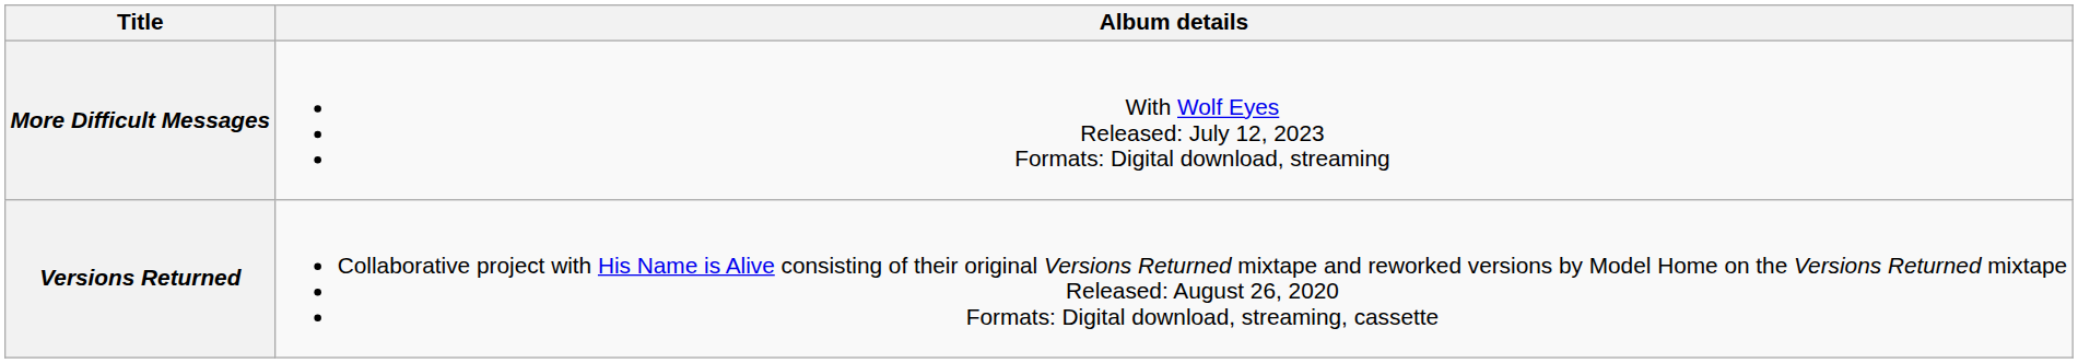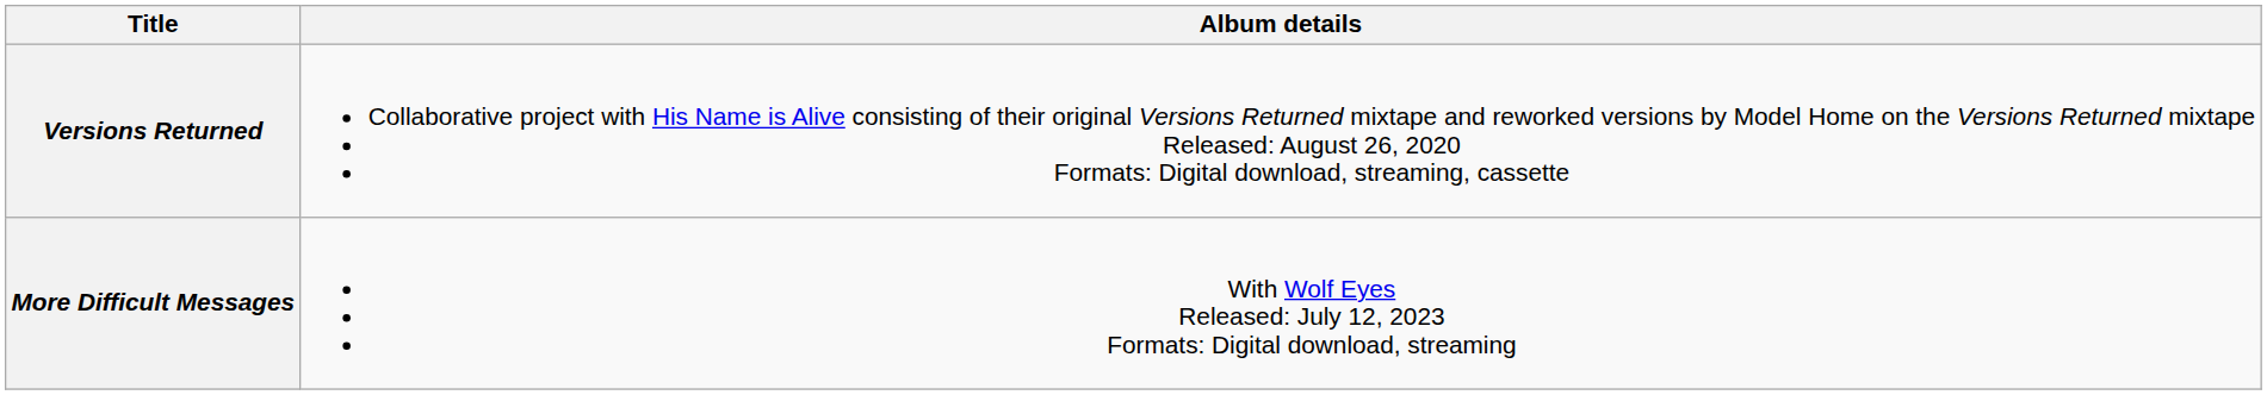rows swapped: Versions Returned <-> More Difficult Messages
